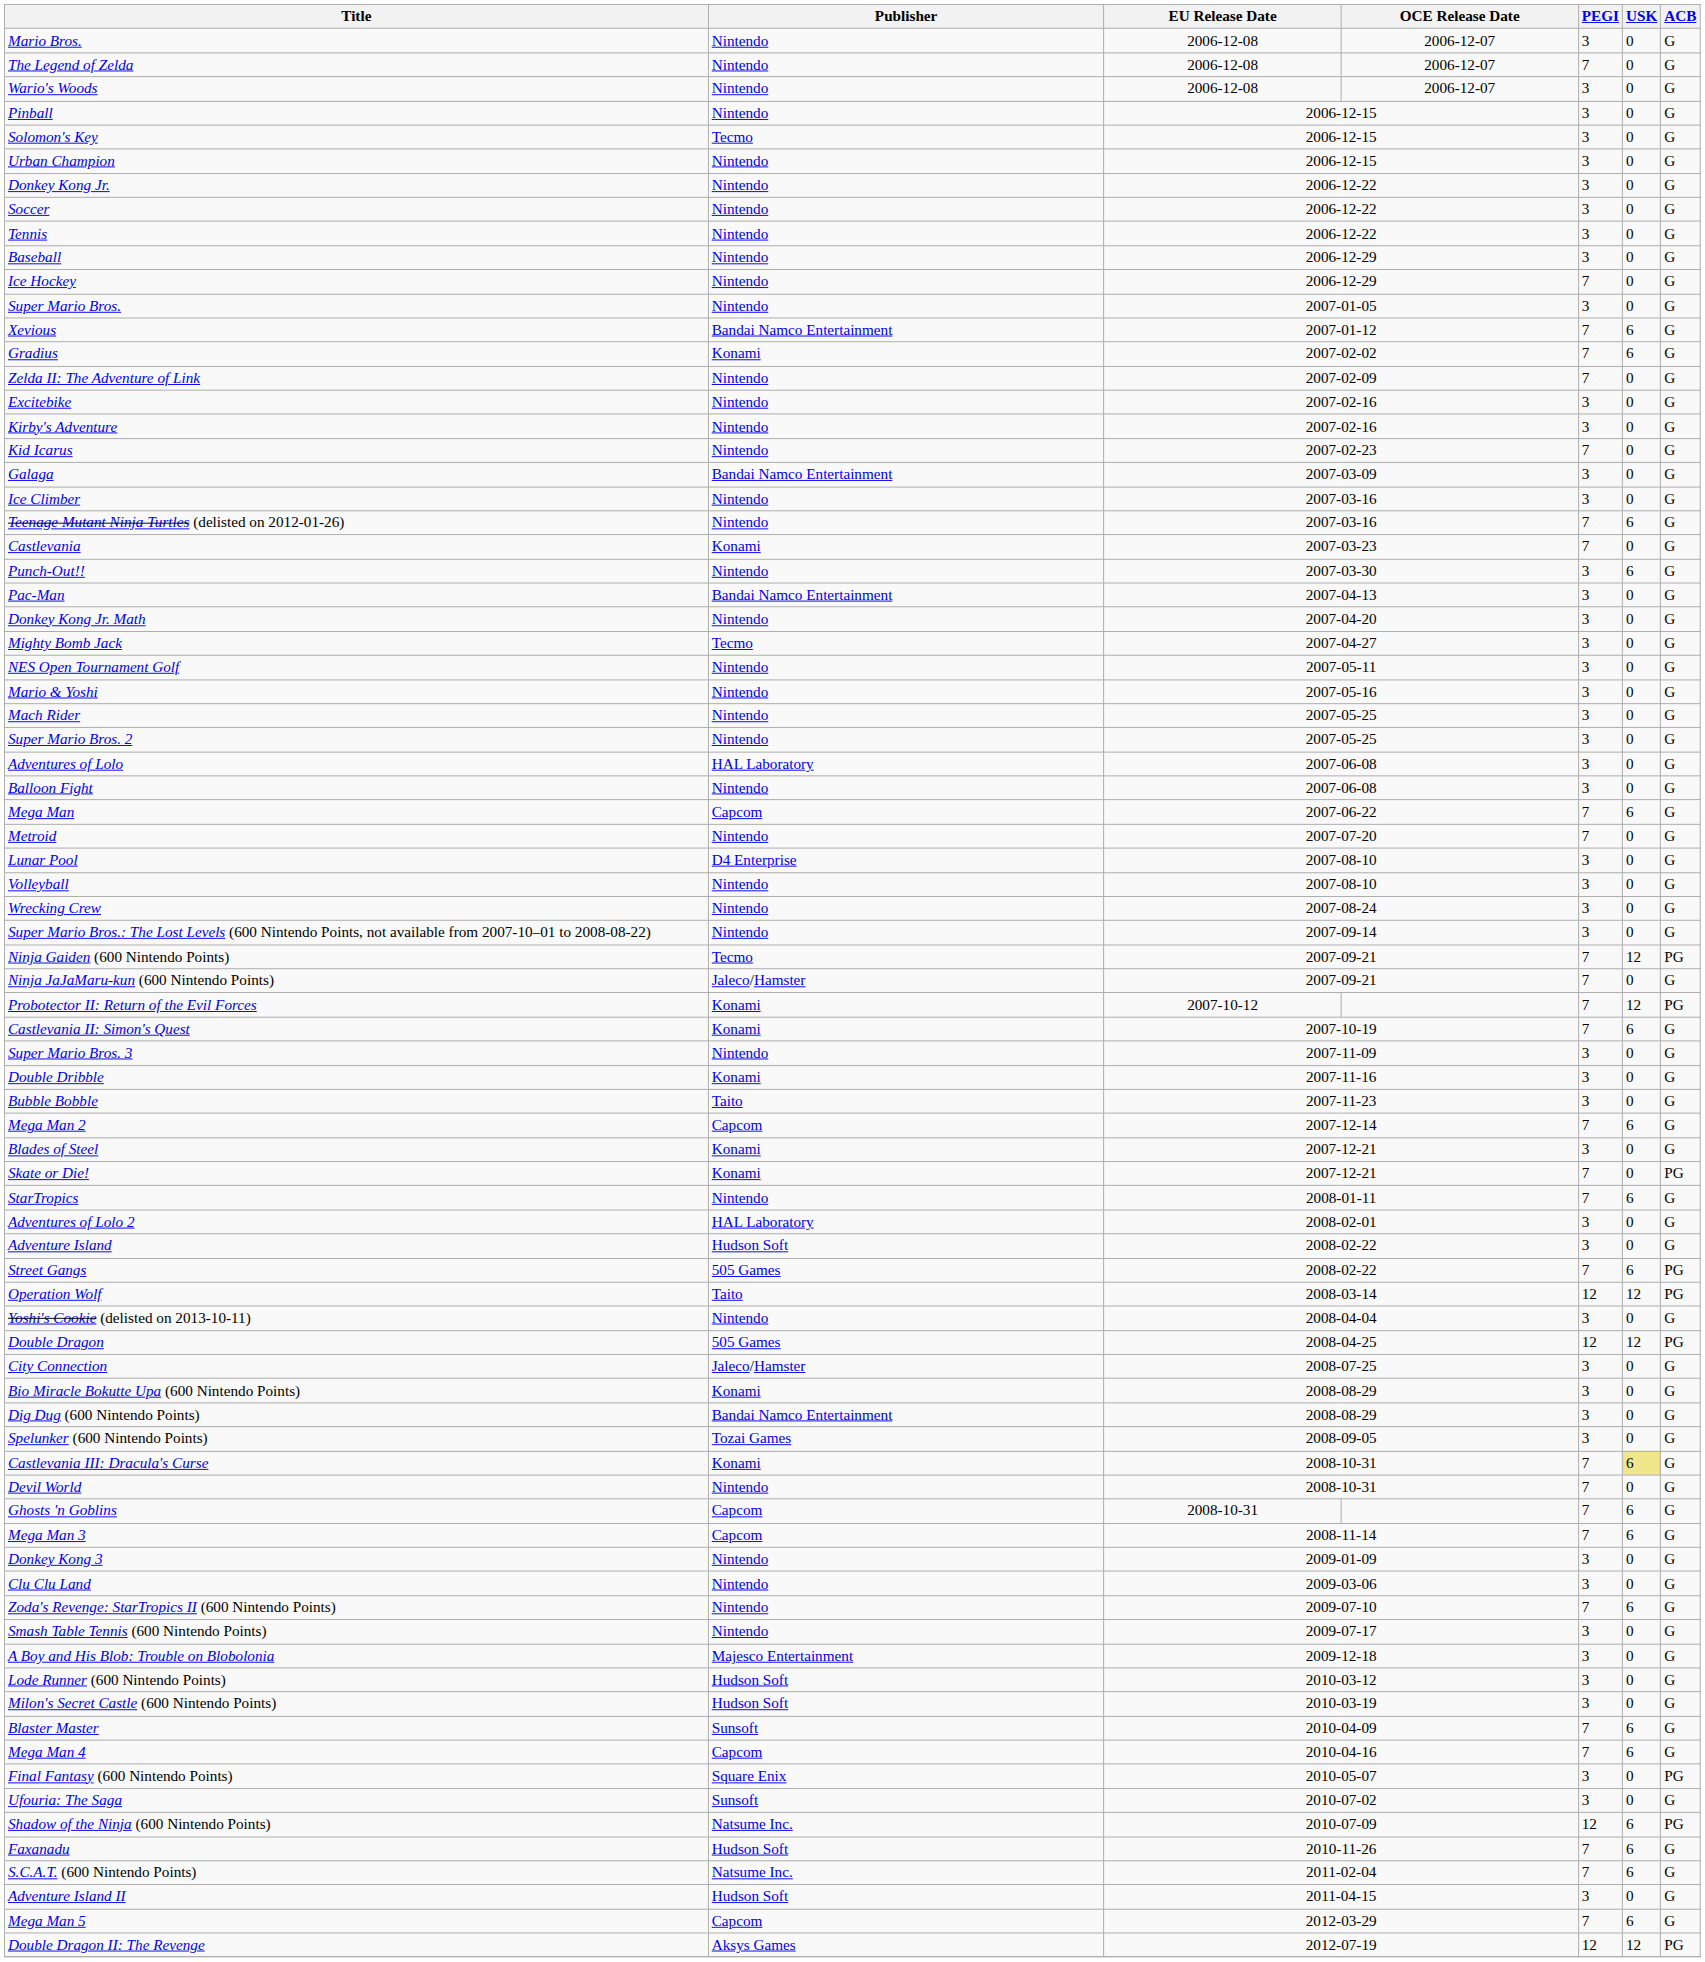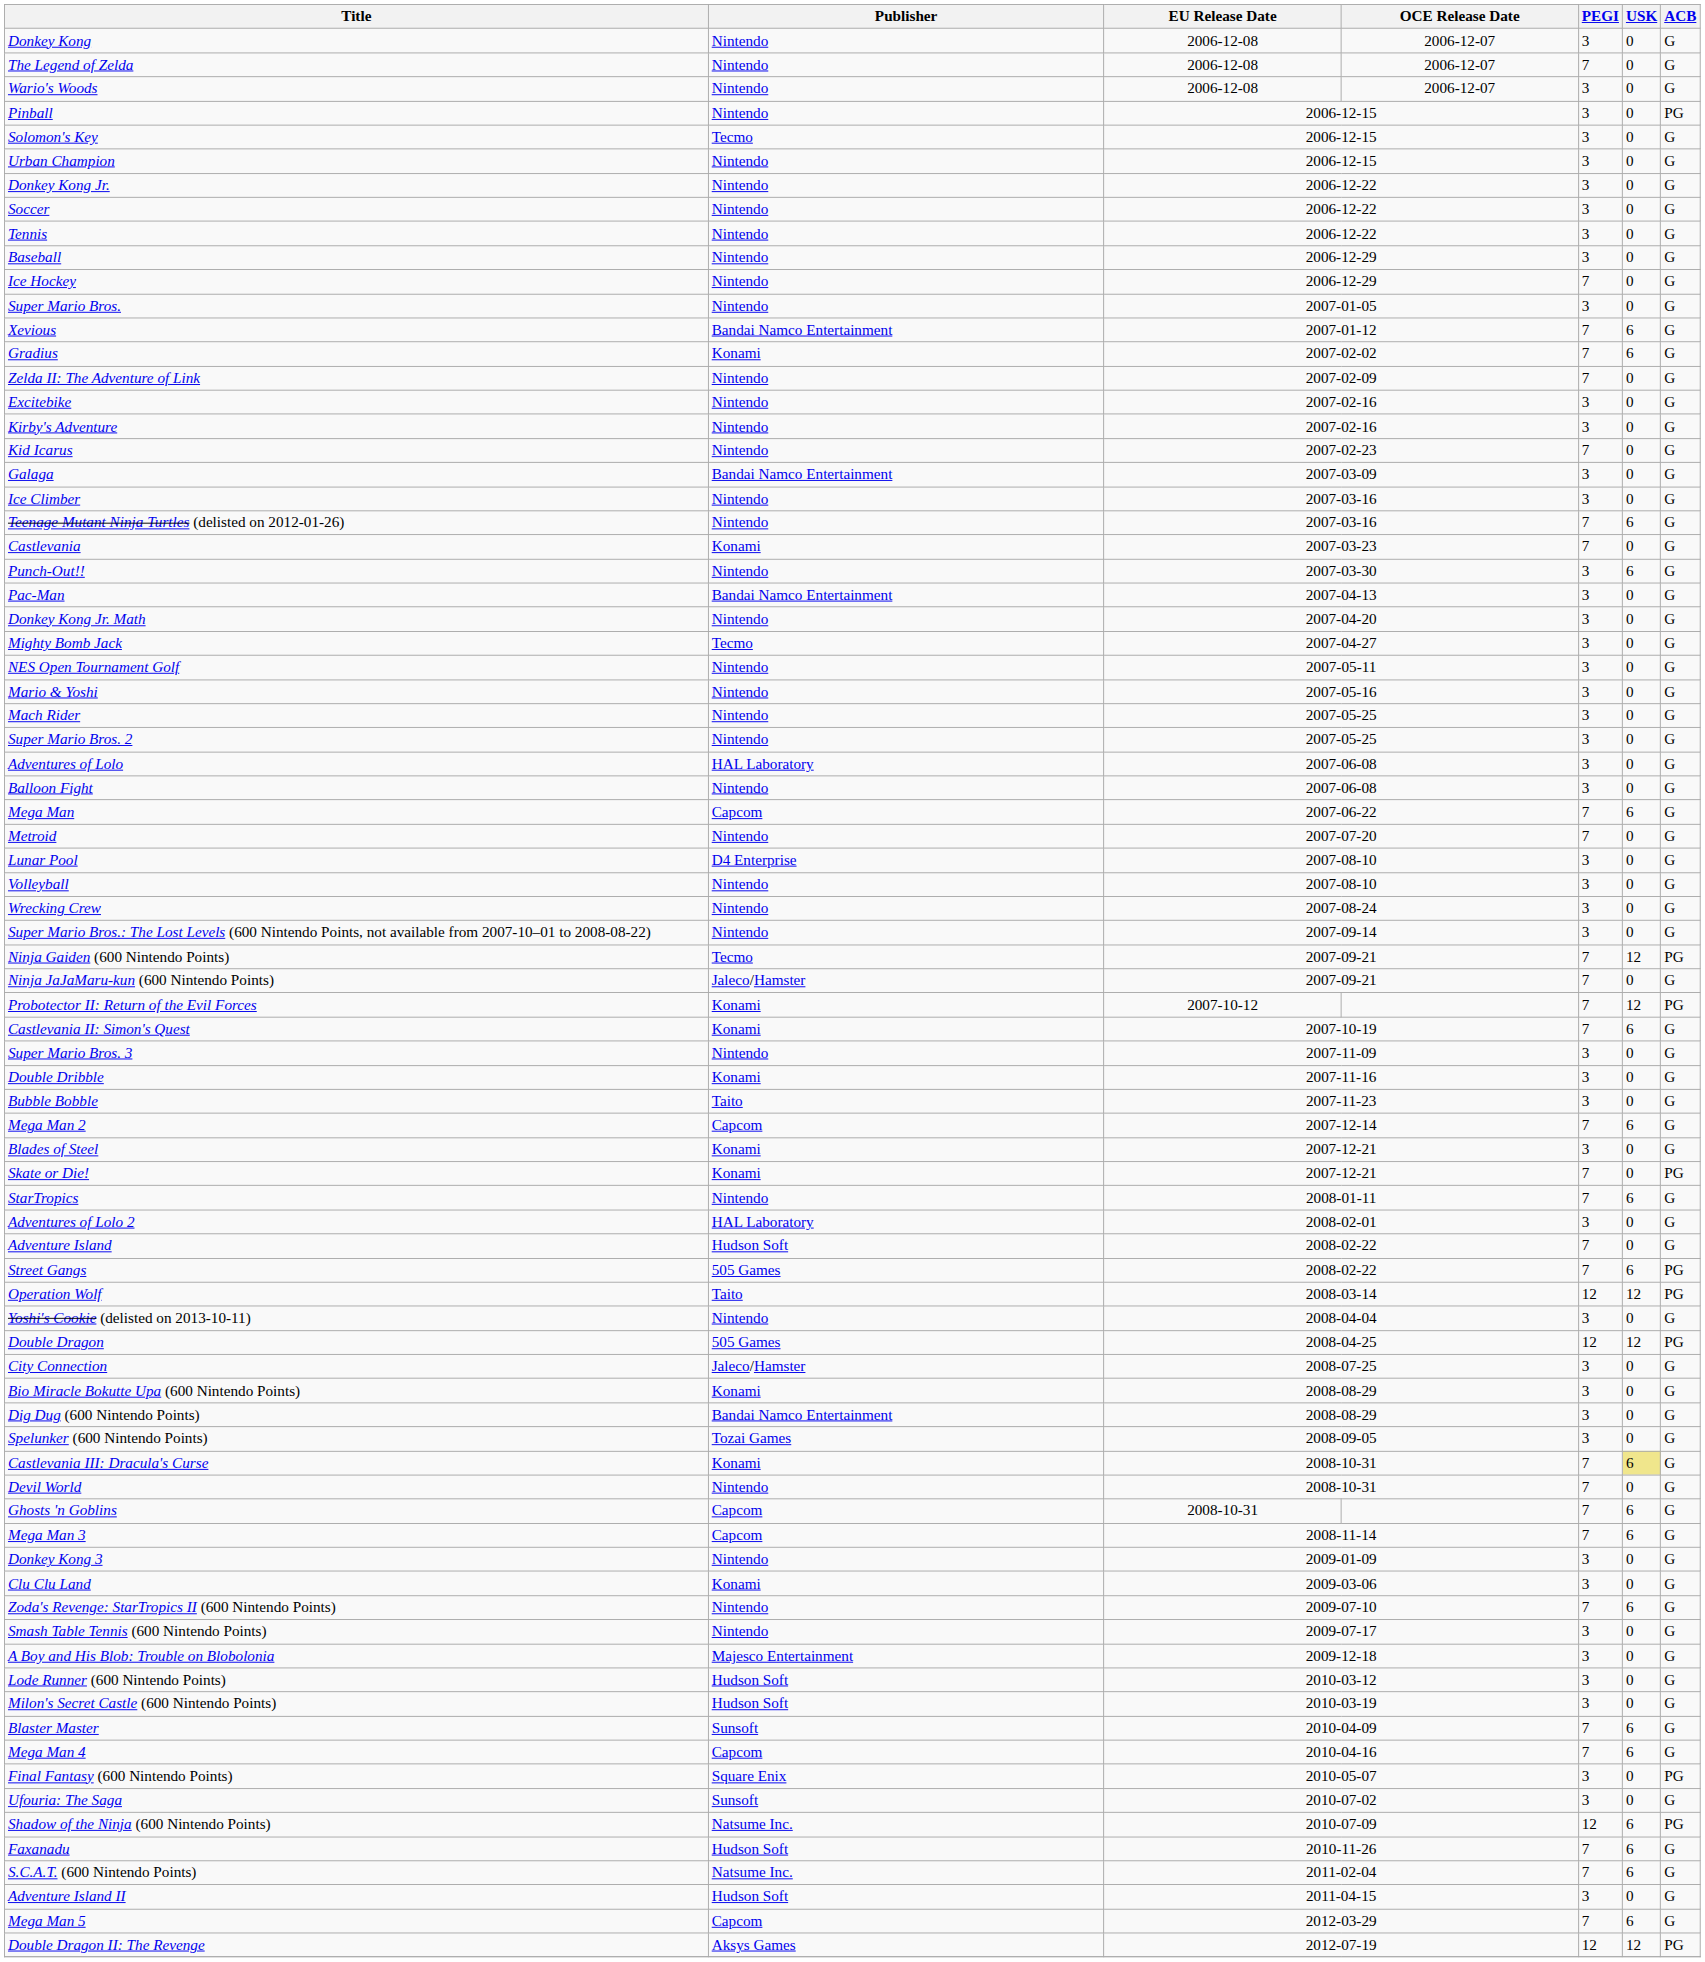+ row: Donkey Kong | Nintendo | 2006-12-08 | 2006-12-07 | 3 | 0 | G
- row: Mario Bros. | Nintendo | 2006-12-08 | 2006-12-07 | 3 | 0 | G
Pinball | ACB: G -> PG
Adventure Island | PEGI: 3 -> 7
Clu Clu Land | Publisher: Nintendo -> Konami
